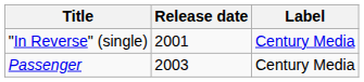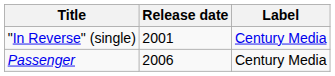Passenger | Release date: 2003 -> 2006
